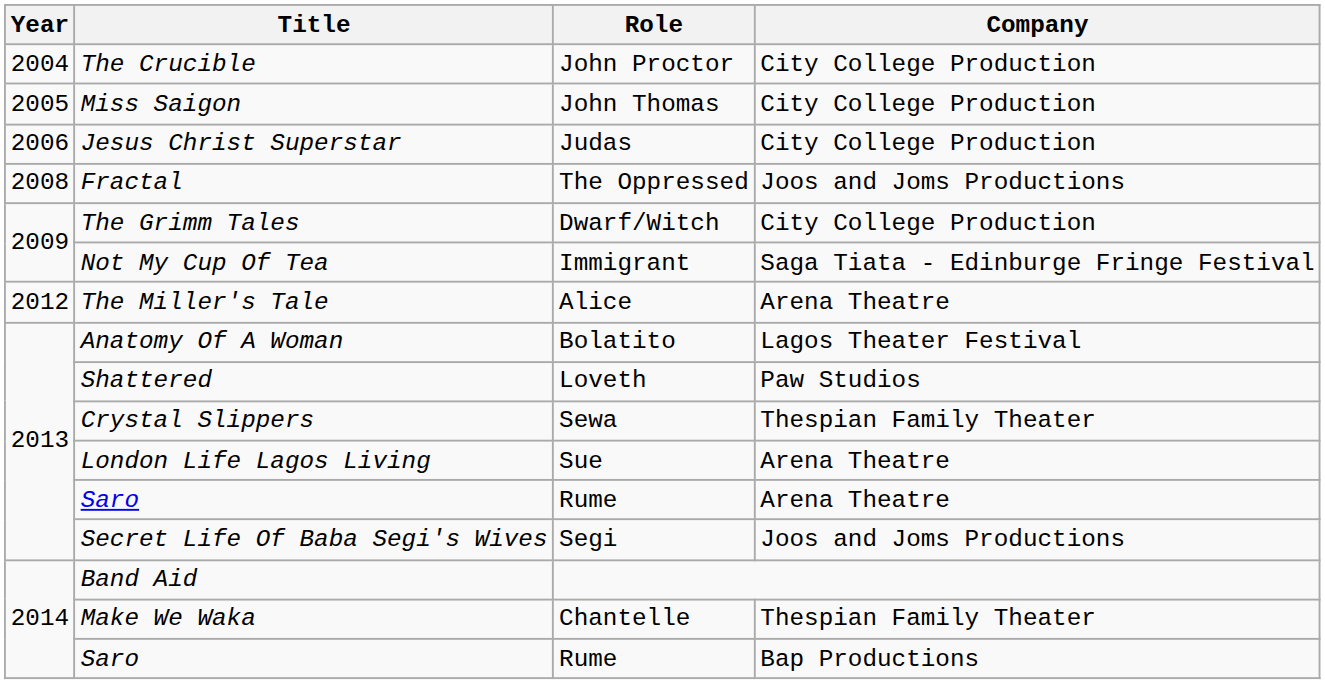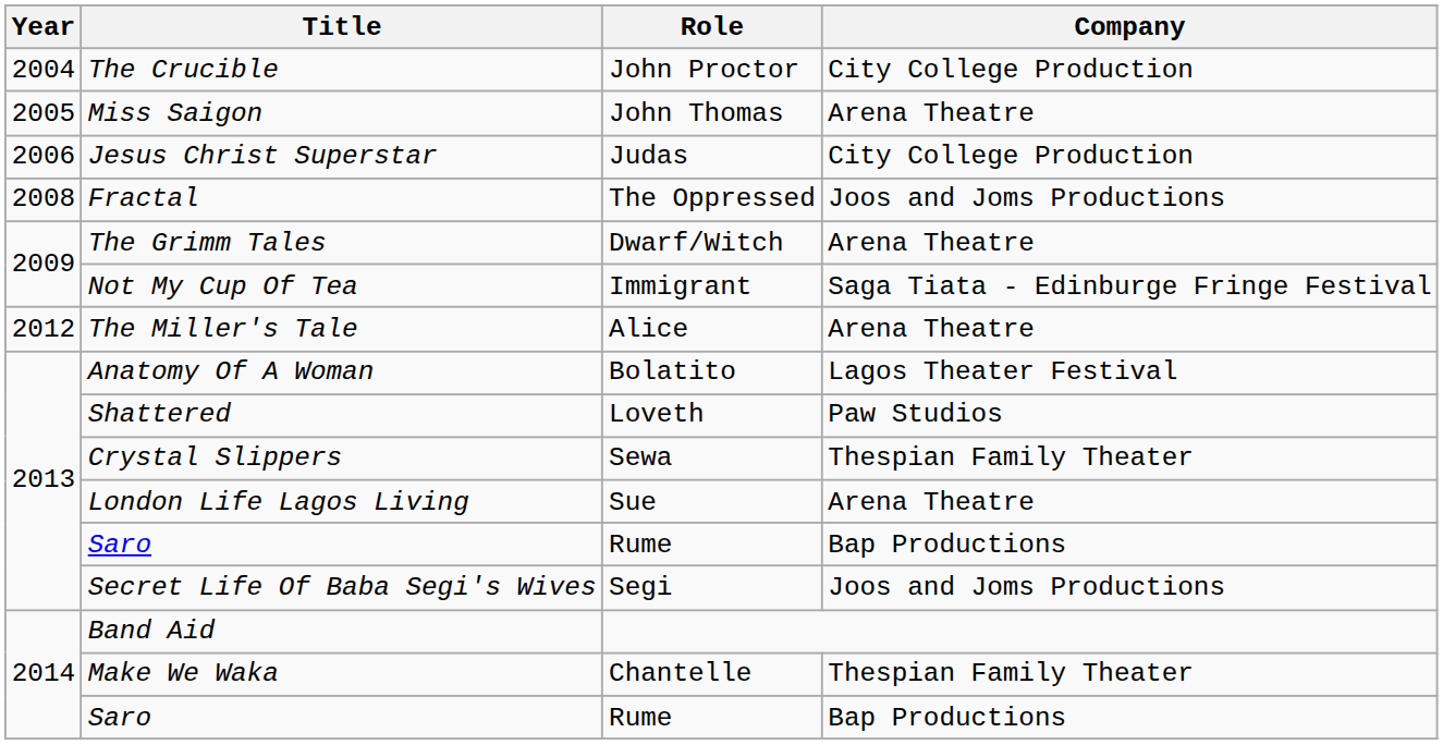Miss Saigon | Company: City College Production -> Arena Theatre
The Grimm Tales | Company: City College Production -> Arena Theatre
2013 / Saro | Company: Arena Theatre -> Bap Productions
